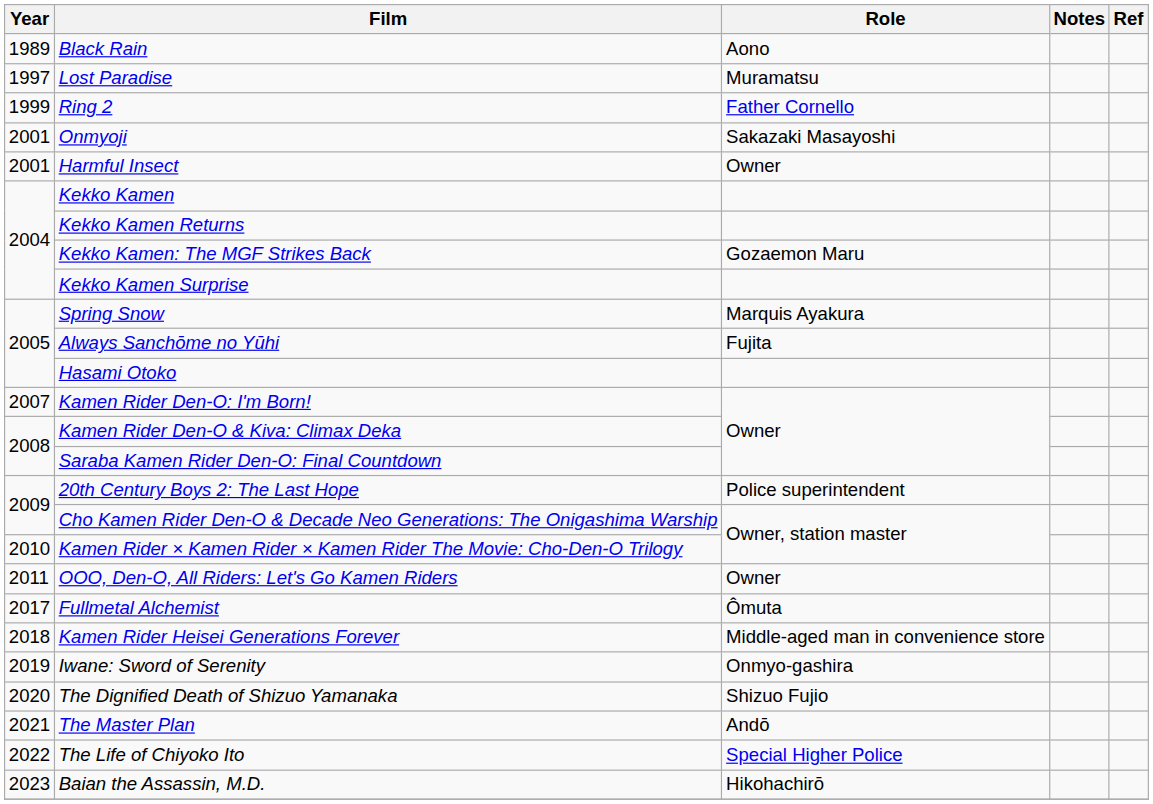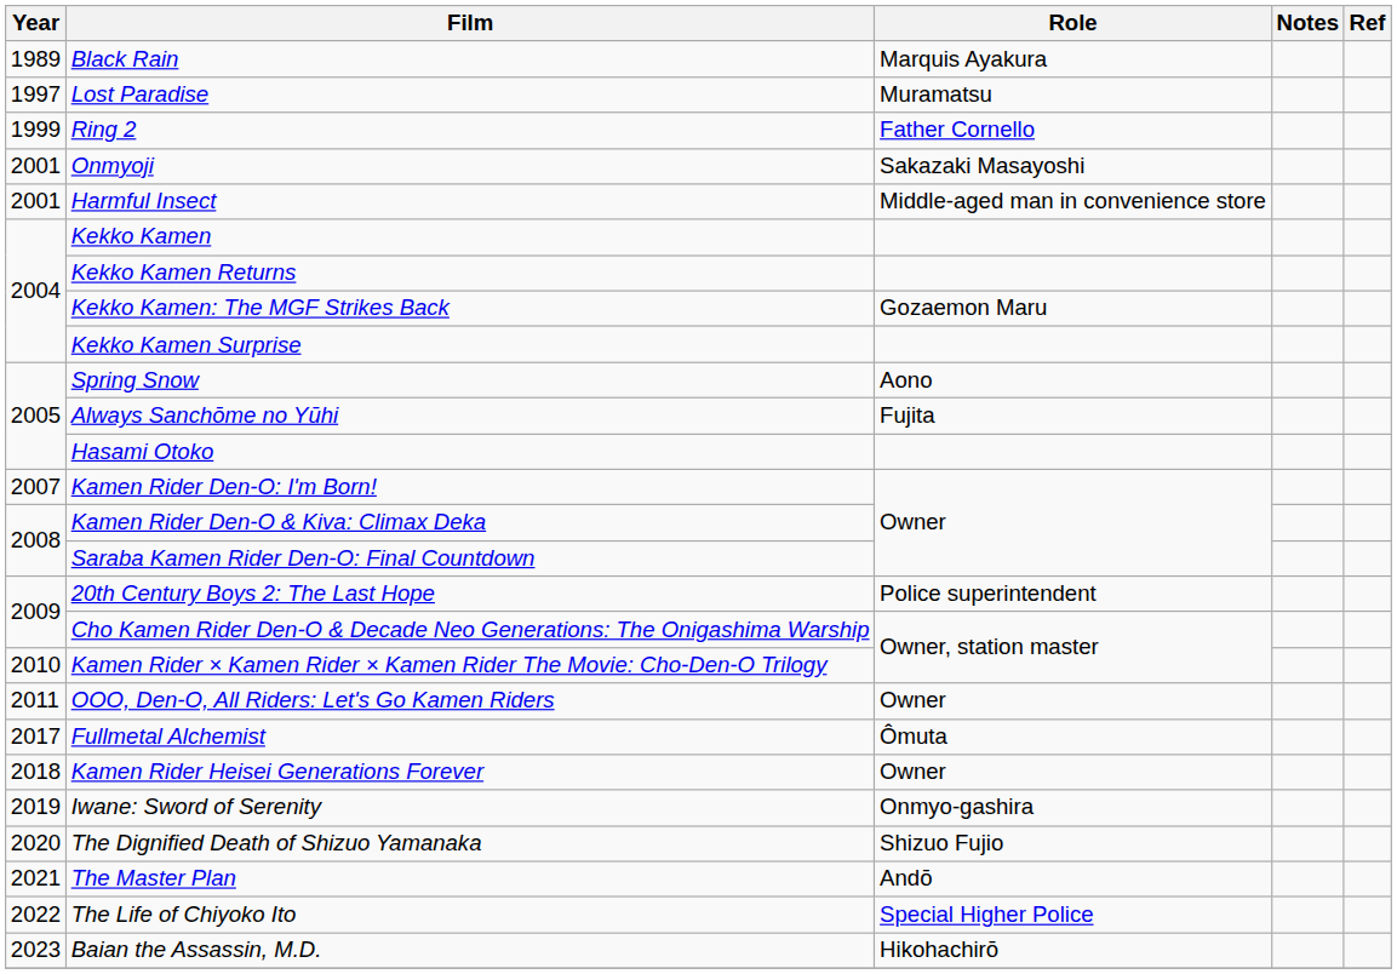Black Rain | Role: Aono -> Marquis Ayakura
Harmful Insect | Role: Owner -> Middle-aged man in convenience store
Spring Snow | Role: Marquis Ayakura -> Aono
Kamen Rider Heisei Generations Forever | Role: Middle-aged man in convenience store -> Owner
